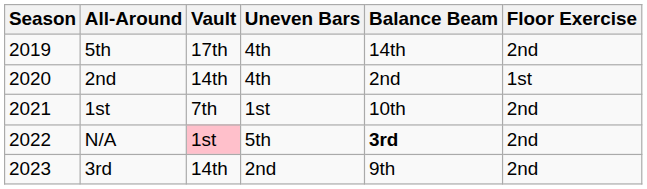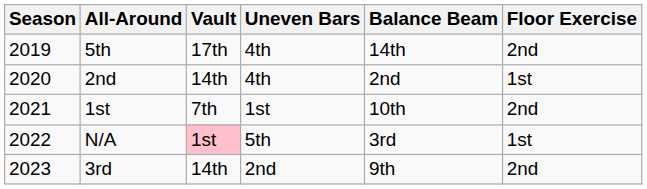N/A | Balance Beam: bold -> normal
N/A | Floor Exercise: 2nd -> 1st
